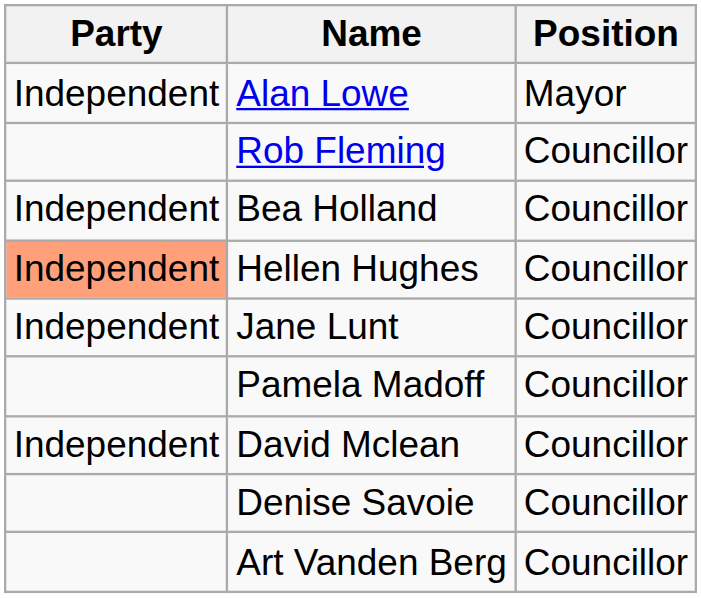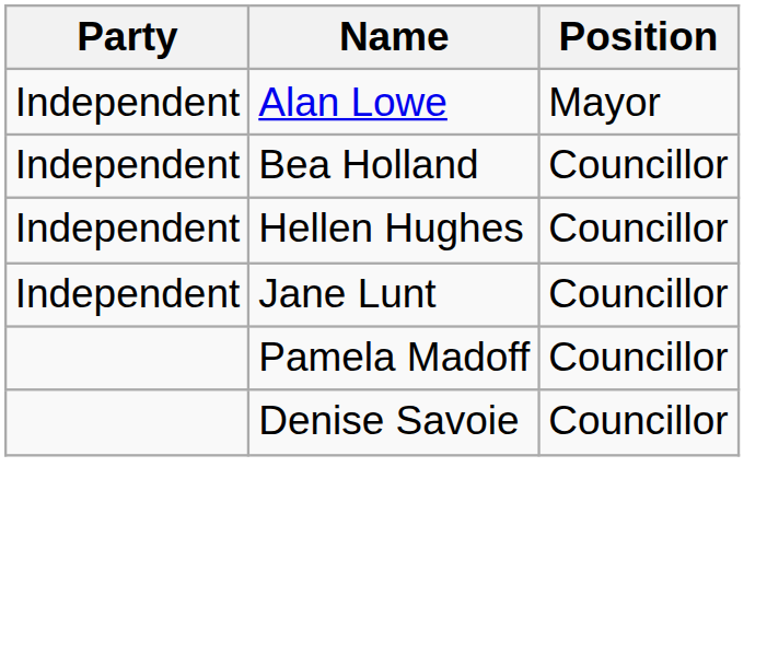- row: Rob Fleming | Councillor
Hellen Hughes | Party: lightsalmon background -> no background
- row: Independent | David Mclean | Councillor
- row: Art Vanden Berg | Councillor
